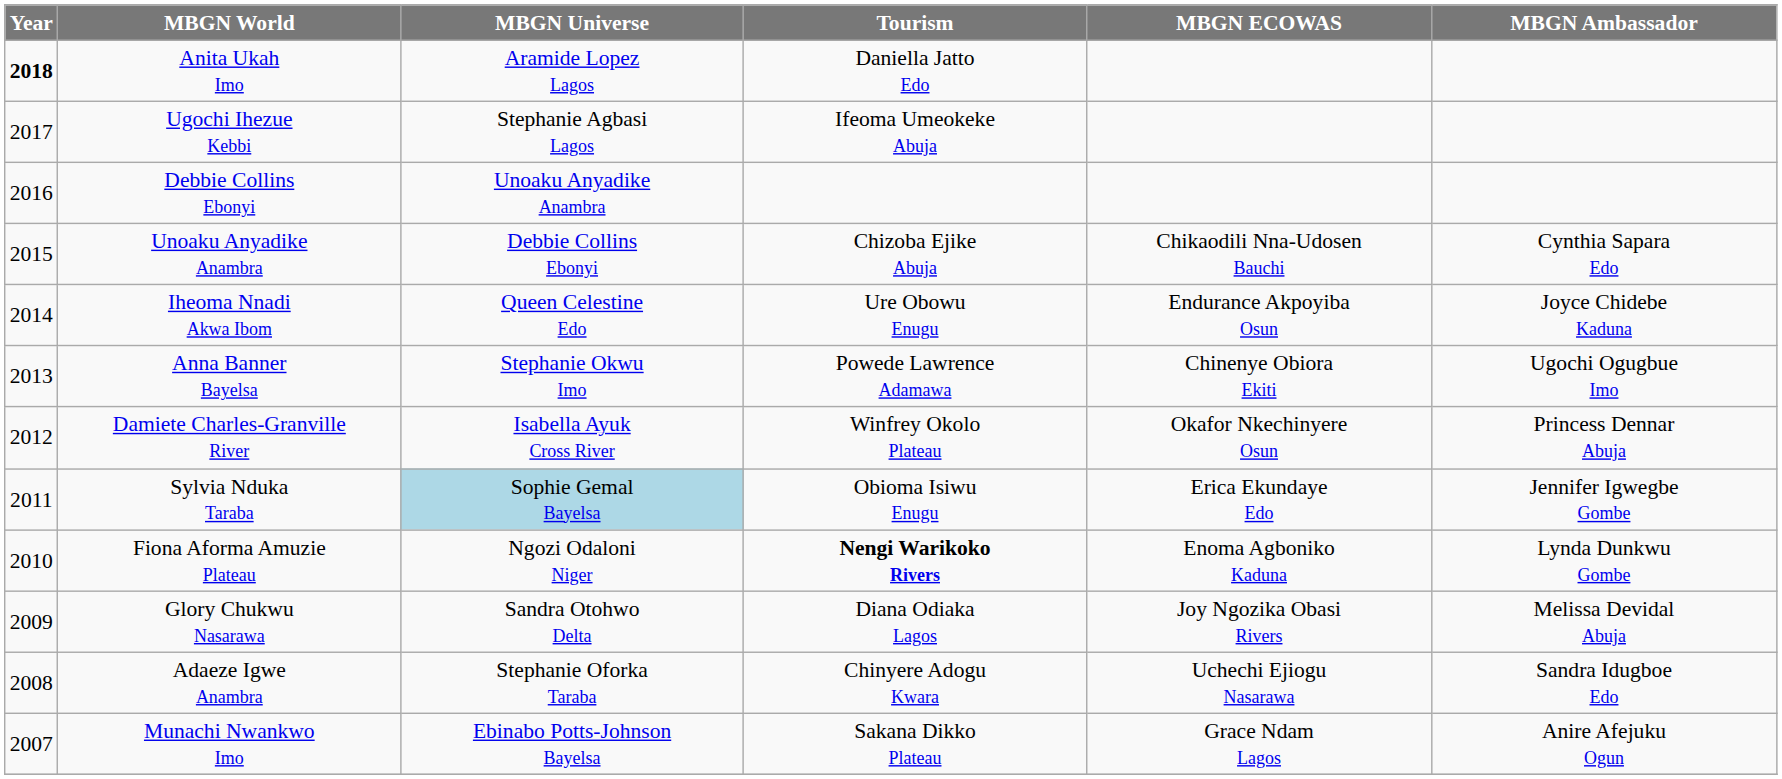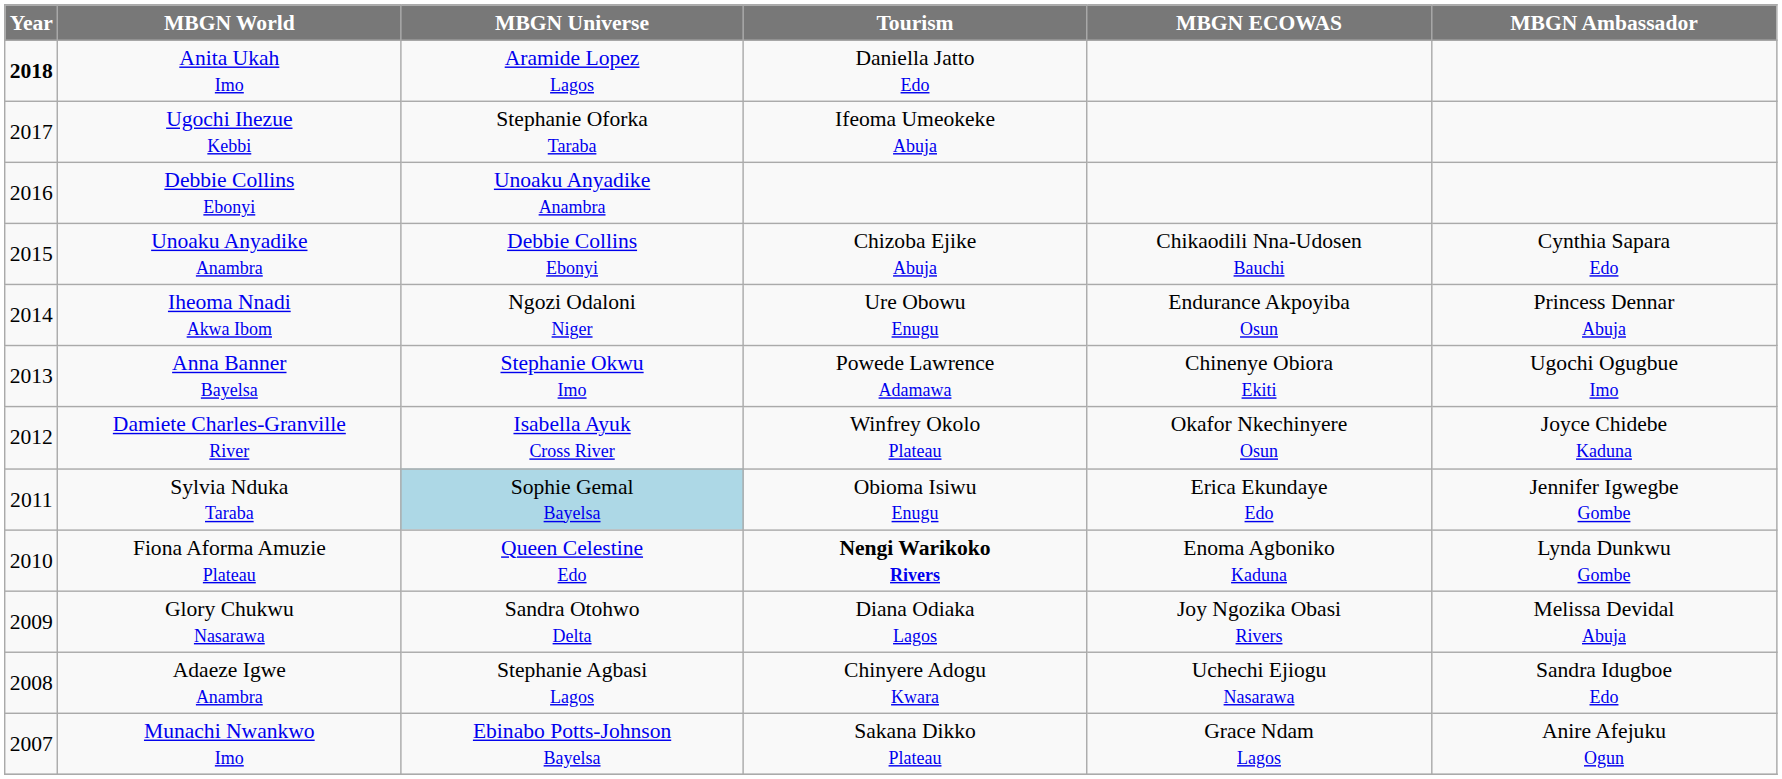Ugochi Ihezue Kebbi | MBGN Universe: Stephanie Agbasi Lagos -> Stephanie Oforka Taraba
Iheoma Nnadi Akwa Ibom | MBGN Universe: Queen Celestine Edo -> Ngozi Odaloni Niger
Iheoma Nnadi Akwa Ibom | MBGN Ambassador: Joyce Chidebe Kaduna -> Princess Dennar Abuja
Damiete Charles-Granville River | MBGN Ambassador: Princess Dennar Abuja -> Joyce Chidebe Kaduna
Fiona Aforma Amuzie Plateau | MBGN Universe: Ngozi Odaloni Niger -> Queen Celestine Edo
Adaeze Igwe Anambra | MBGN Universe: Stephanie Oforka Taraba -> Stephanie Agbasi Lagos
